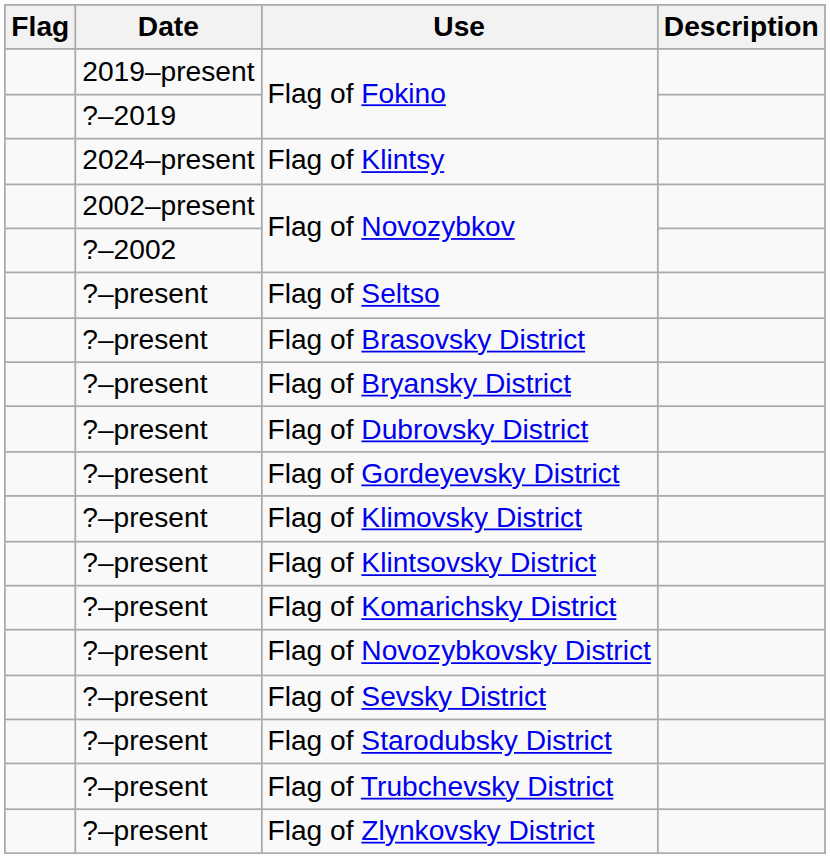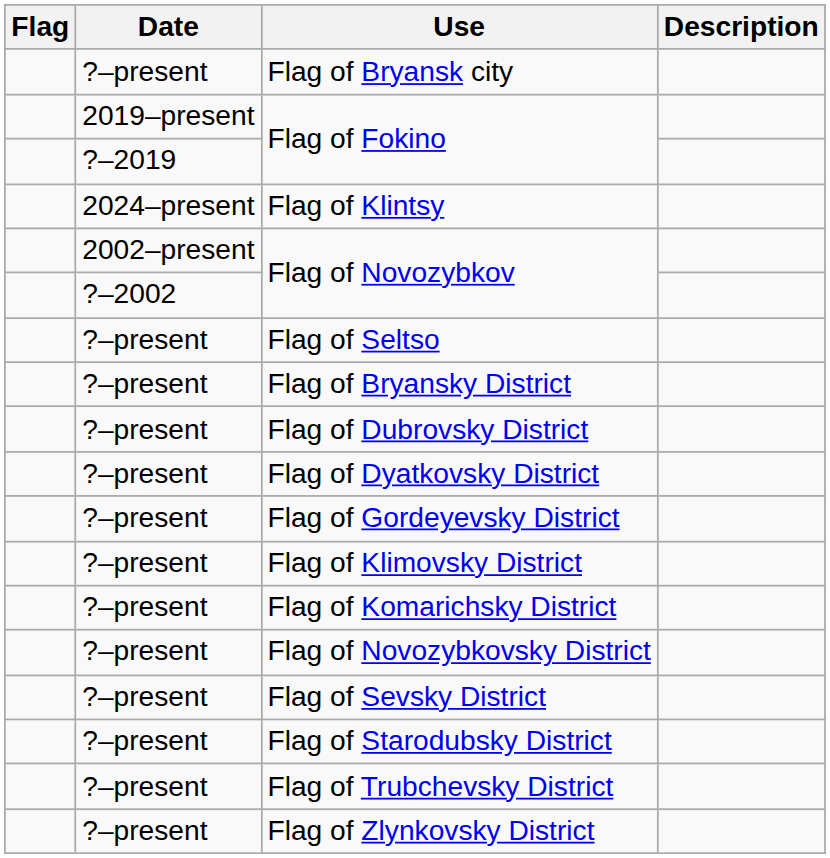+ row: ?–present | Flag of Bryansk city
- row: ?–present | Flag of Brasovsky District
+ row: ?–present | Flag of Dyatkovsky District
- row: ?–present | Flag of Klintsovsky District
